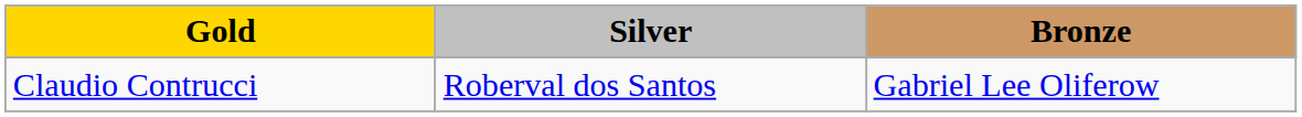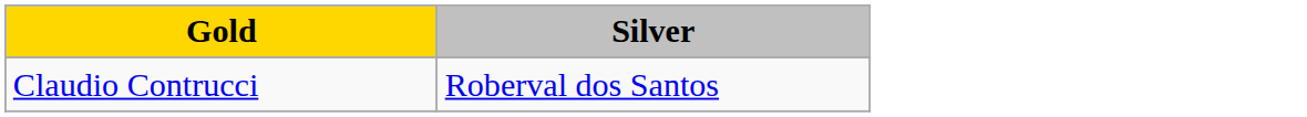- column: Bronze | Gabriel Lee Oliferow
